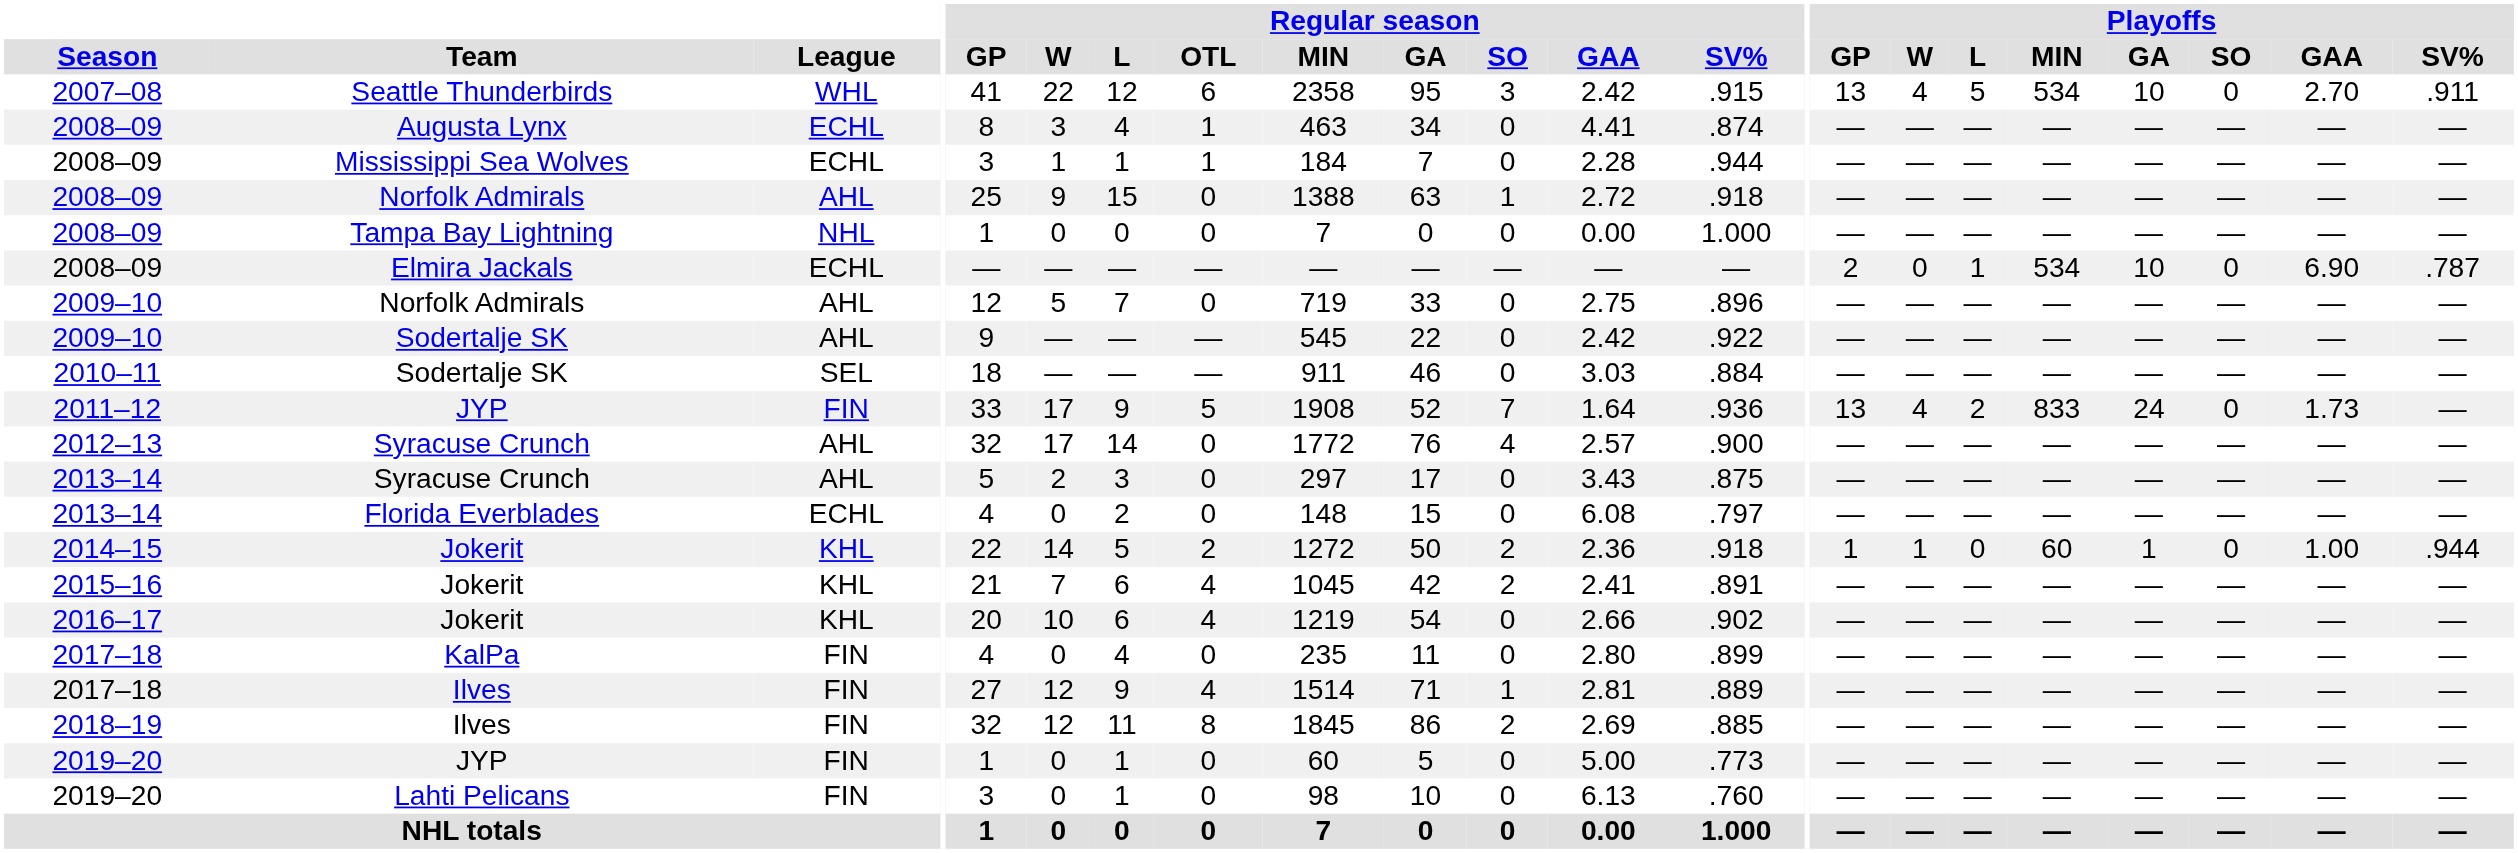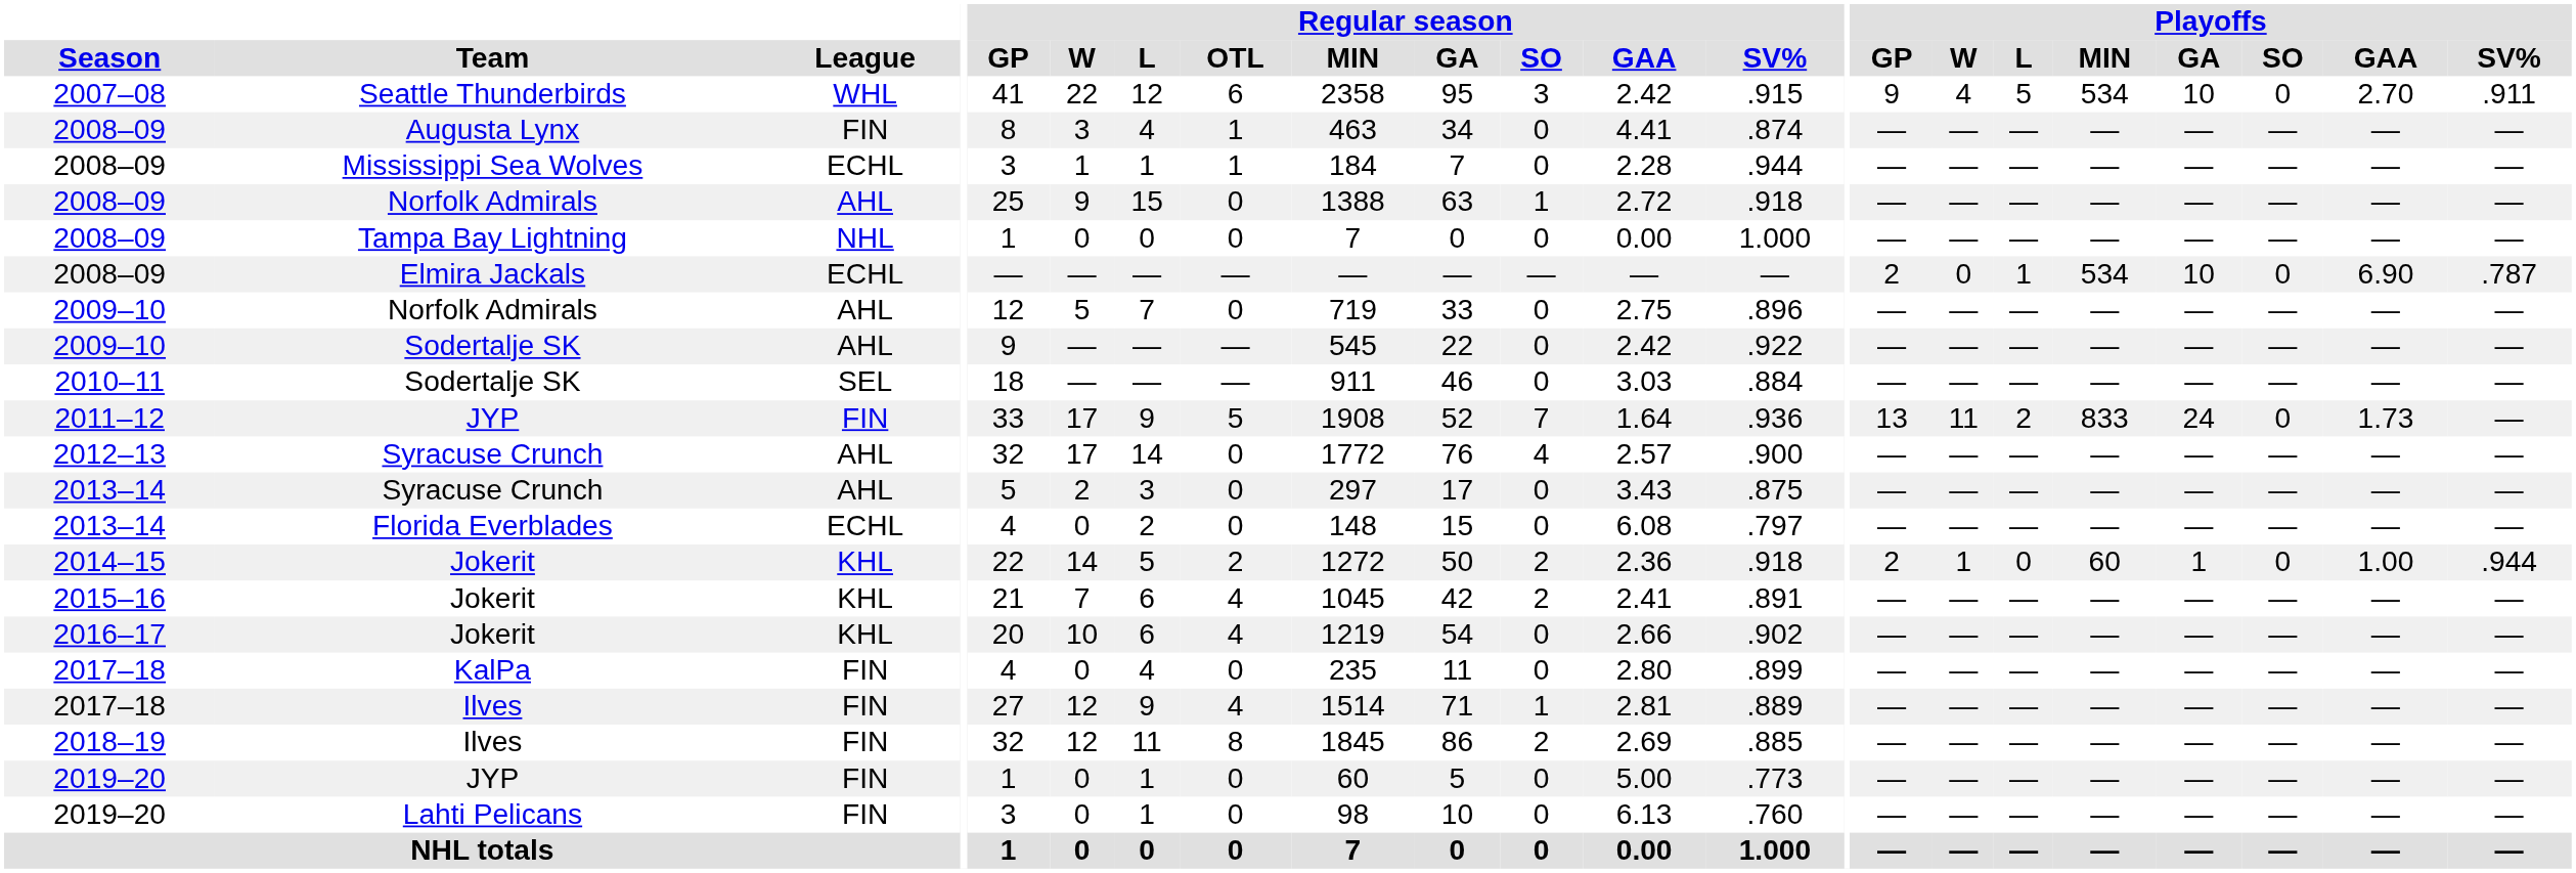Seattle Thunderbirds | Playoffs / GP: 13 -> 9
Augusta Lynx | League: ECHL -> FIN
2011–12 / JYP | Playoffs / W: 4 -> 11
2014–15 / Jokerit | Playoffs / GP: 1 -> 2
